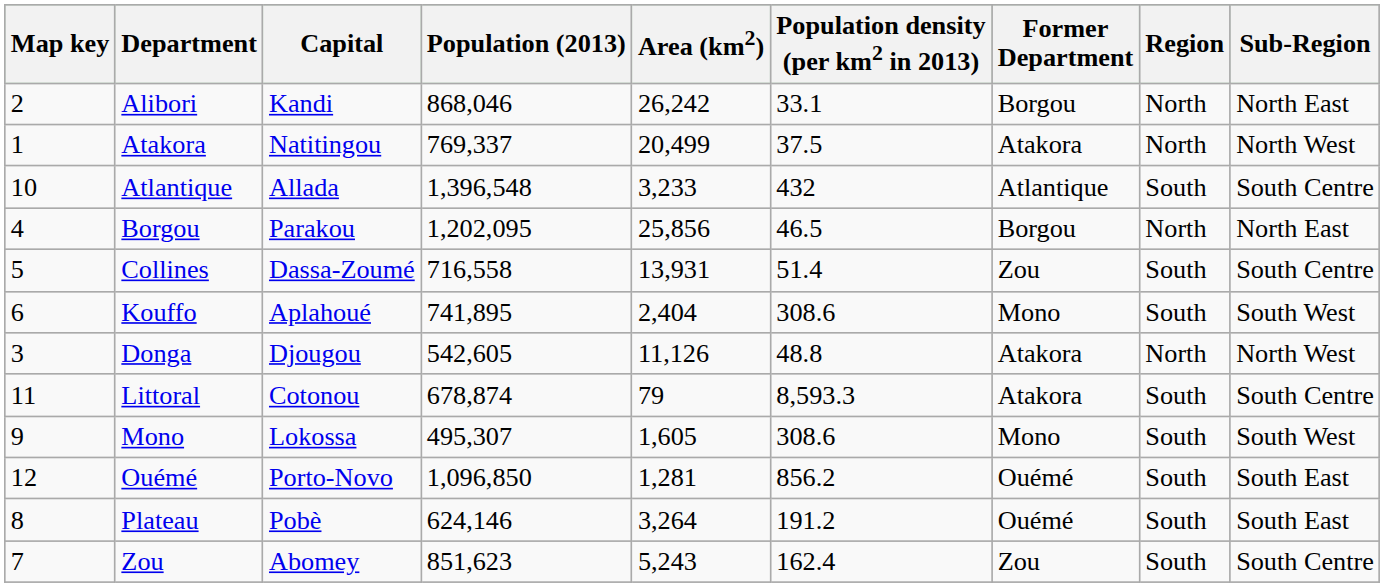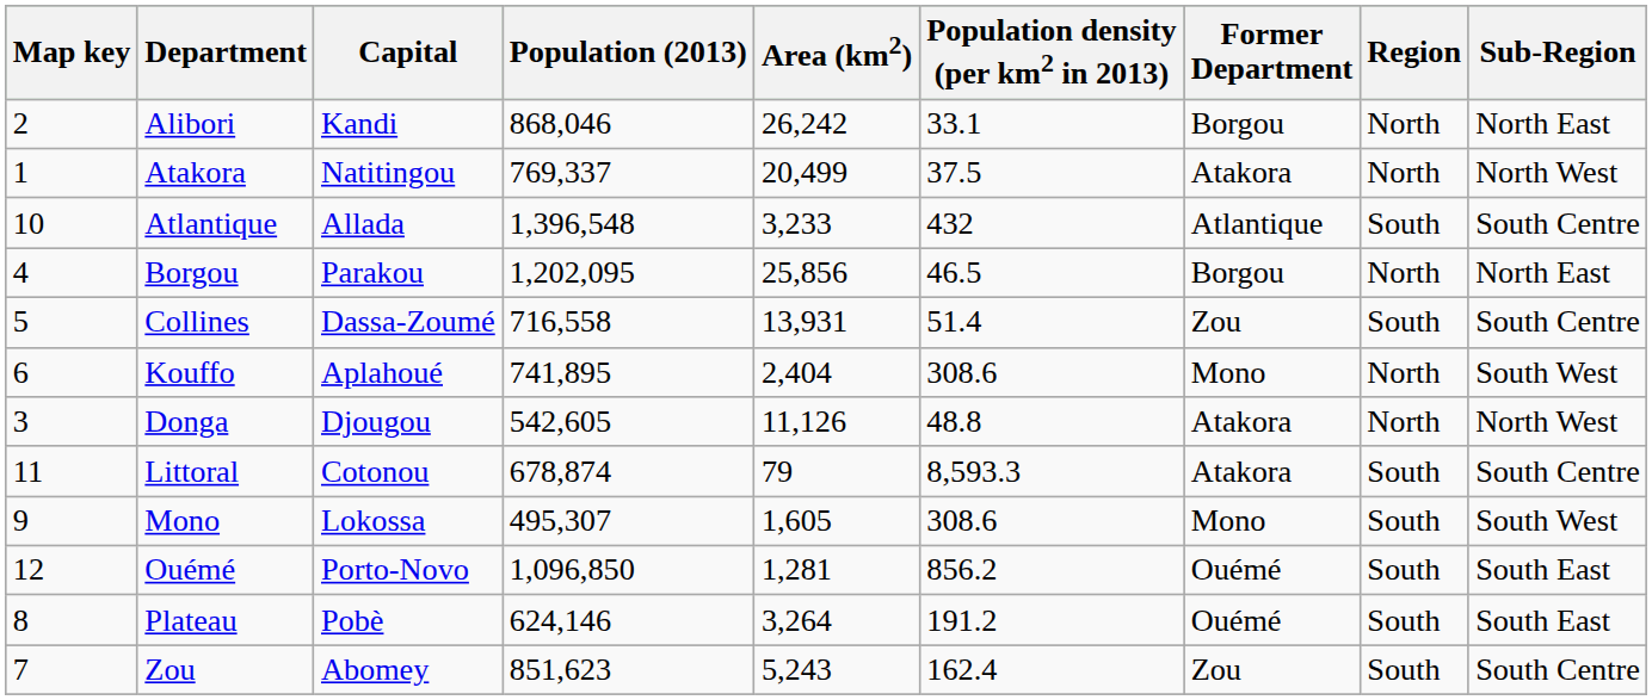Kouffo | Region: South -> North
